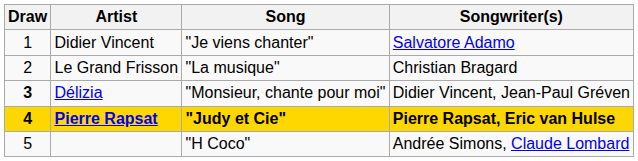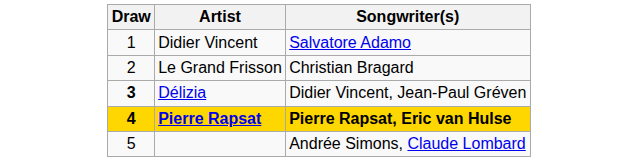- column: Song | "Je viens chanter" | "La musique" | "Monsieur, chante pour moi" | "Judy et Cie" | "H Coco"
